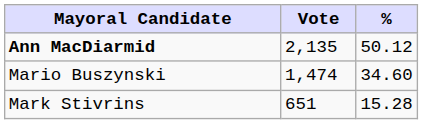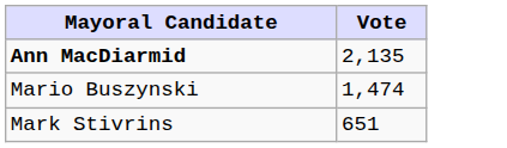- column: % | 50.12 | 34.60 | 15.28
